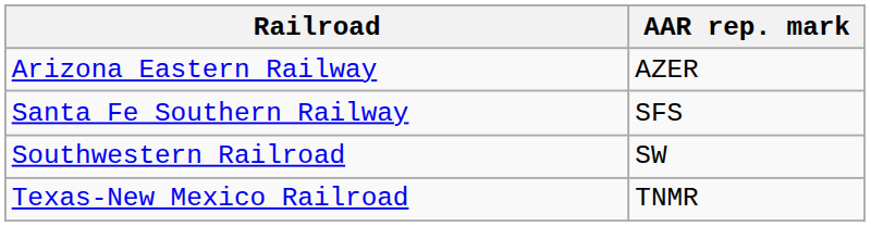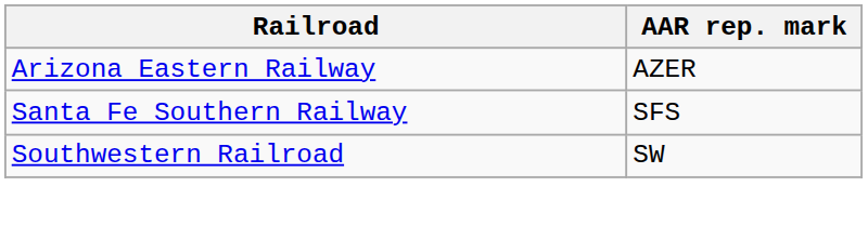- row: Texas-New Mexico Railroad | TNMR
